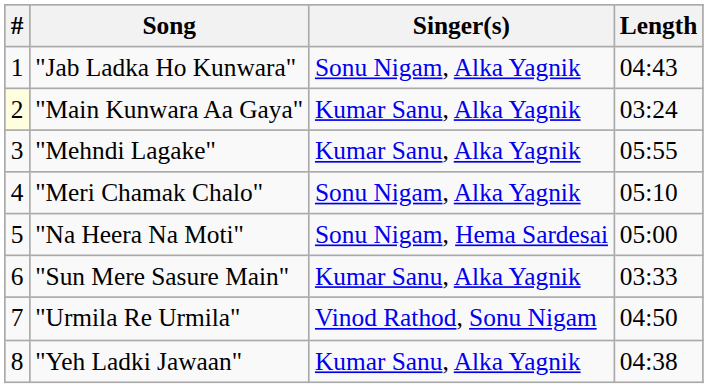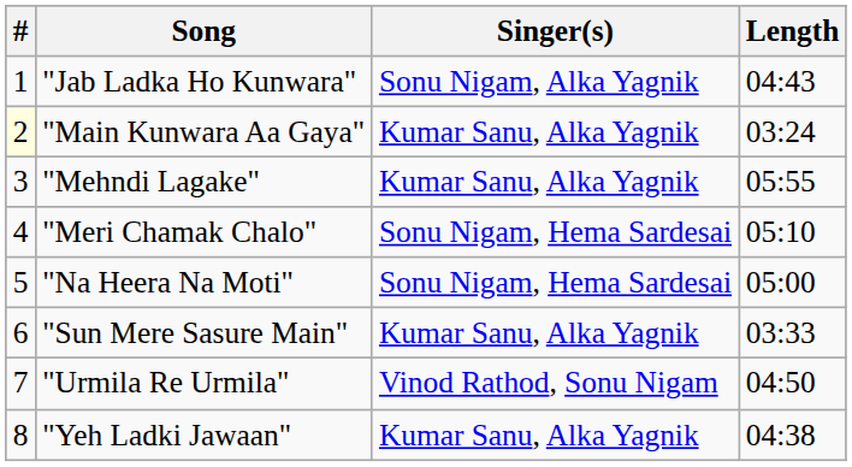"Meri Chamak Chalo" | Singer(s): Sonu Nigam, Alka Yagnik -> Sonu Nigam, Hema Sardesai
